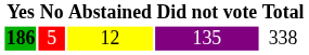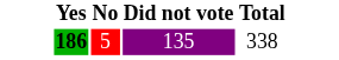- column: Abstained | 12
